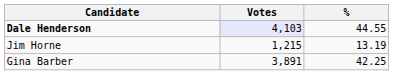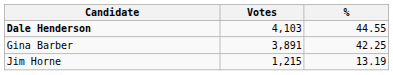Dale Henderson | Votes: lavender background -> no background
rows swapped: Gina Barber <-> Jim Horne
